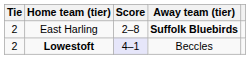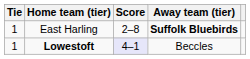East Harling | Tie: 2 -> 1
Lowestoft | Tie: 2 -> 1
